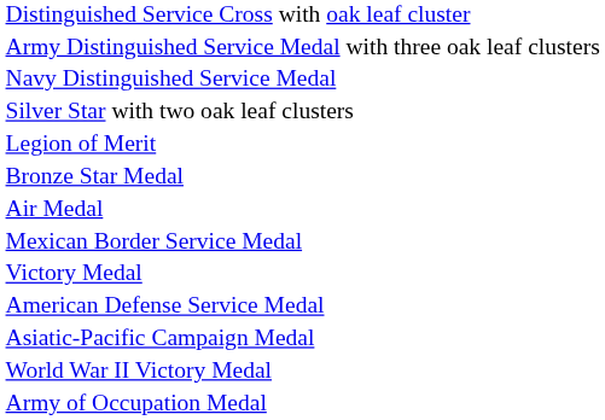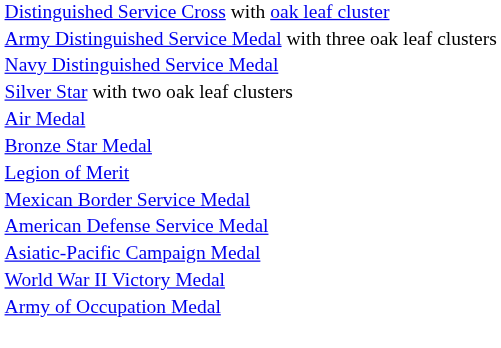rows swapped: Legion of Merit <-> Air Medal
- row: Victory Medal
